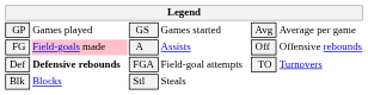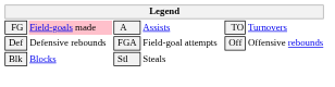- row: GP | Games played | GS | Games started | Avg | Average per game
FG | column 5: Off -> TO
FG | column 6: Offensive rebounds -> Turnovers
Def | column 2: bold -> normal
Def | column 5: TO -> Off
Def | column 6: Turnovers -> Offensive rebounds
